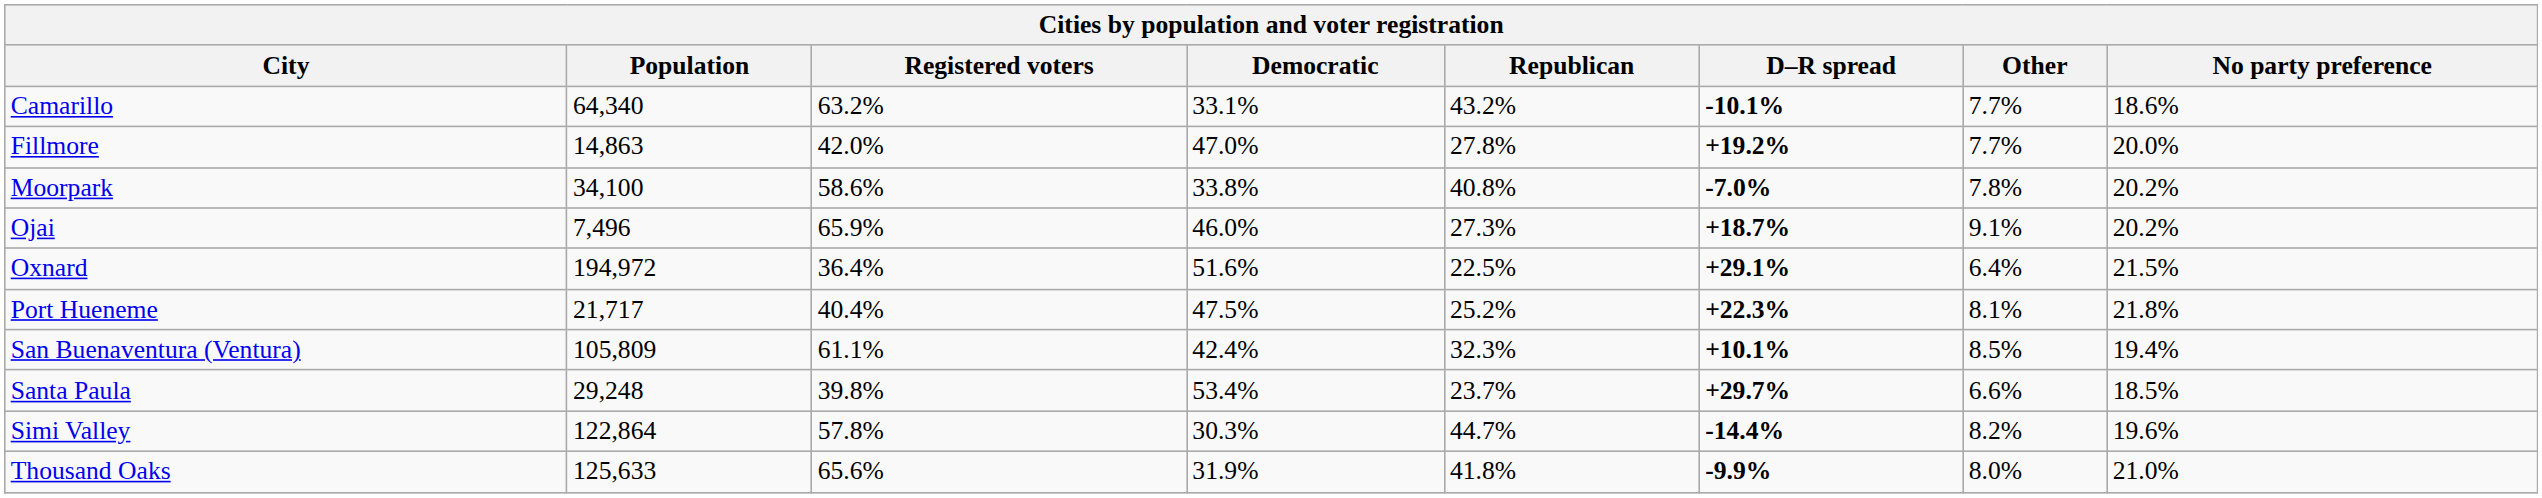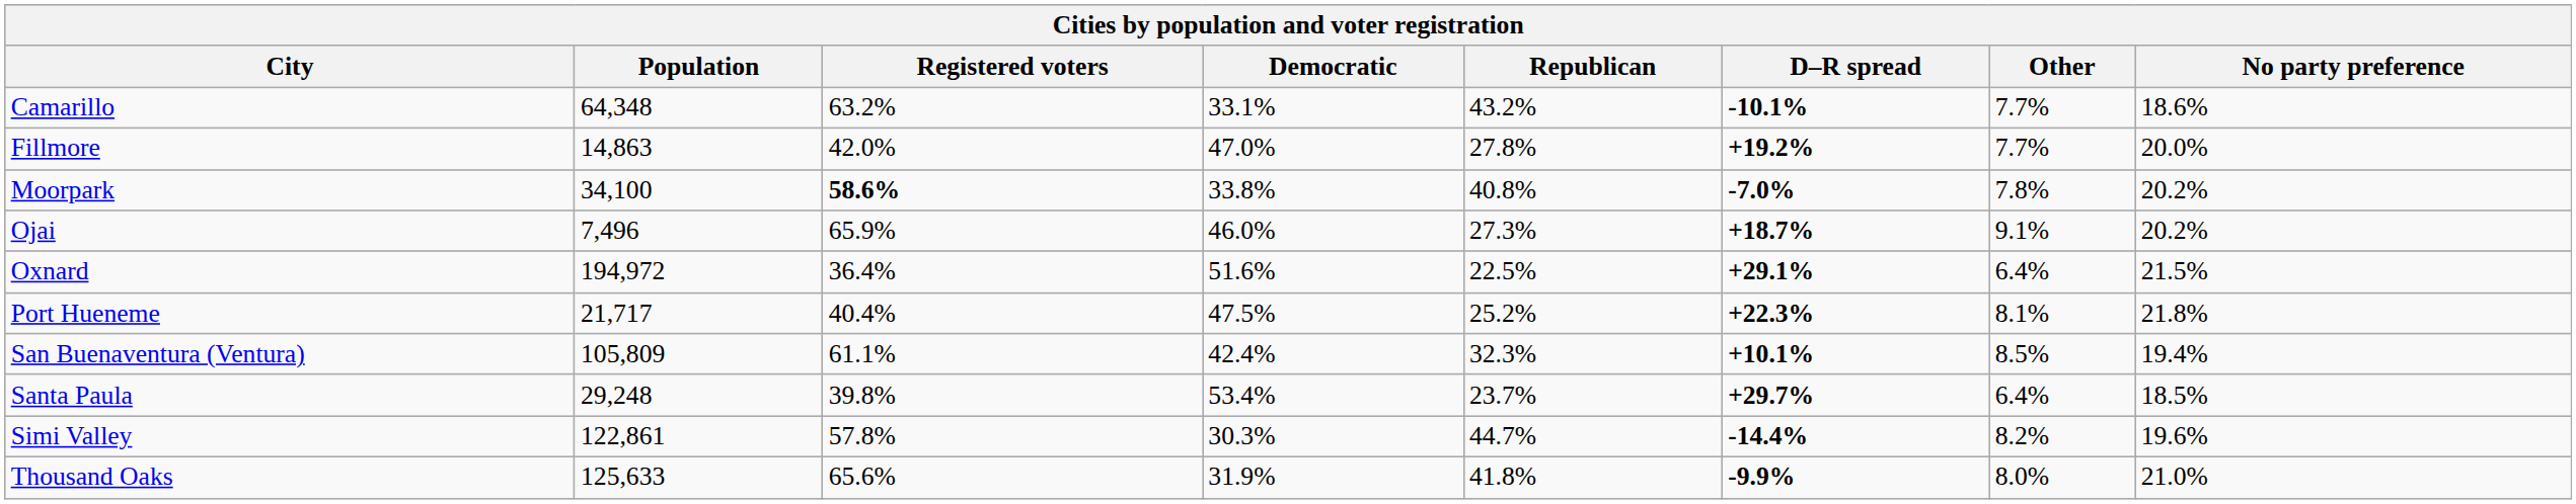Camarillo | Population: 64,340 -> 64,348
Moorpark | Registered voters: normal -> bold
Santa Paula | Other: 6.6% -> 6.4%
Simi Valley | Population: 122,864 -> 122,861
